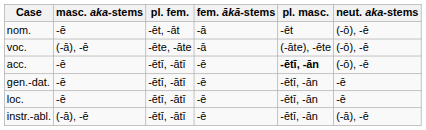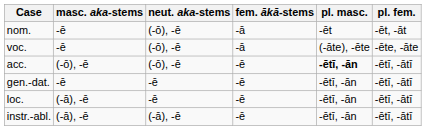columns swapped: neut. aka-stems <-> pl. fem.
voc. | masc. aka-stems: (-ā), -ē -> -ē
acc. | masc. aka-stems: -ē -> (-ō), -ē
loc. | masc. aka-stems: -ē -> (-ā), -ē
